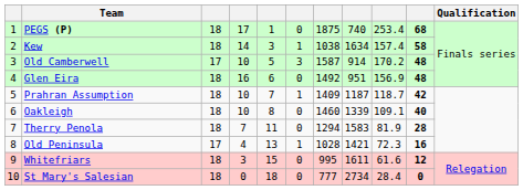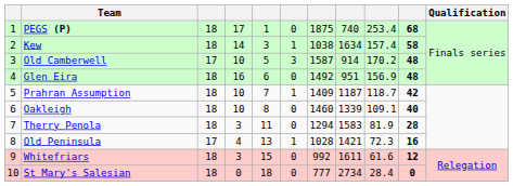Therry Penola | column 4: 7 -> 3
Whitefriars | column 7: 995 -> 992
